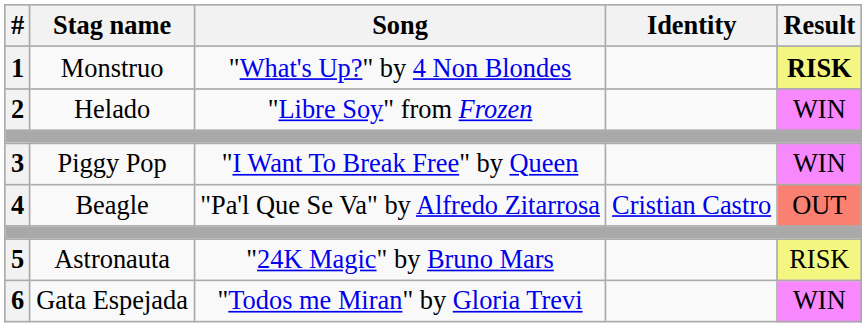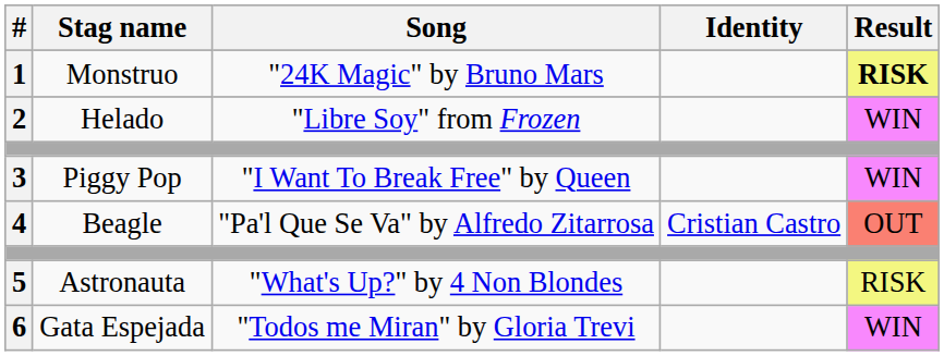1 | Song: "What's Up?" by 4 Non Blondes -> "24K Magic" by Bruno Mars
5 | Song: "24K Magic" by Bruno Mars -> "What's Up?" by 4 Non Blondes
